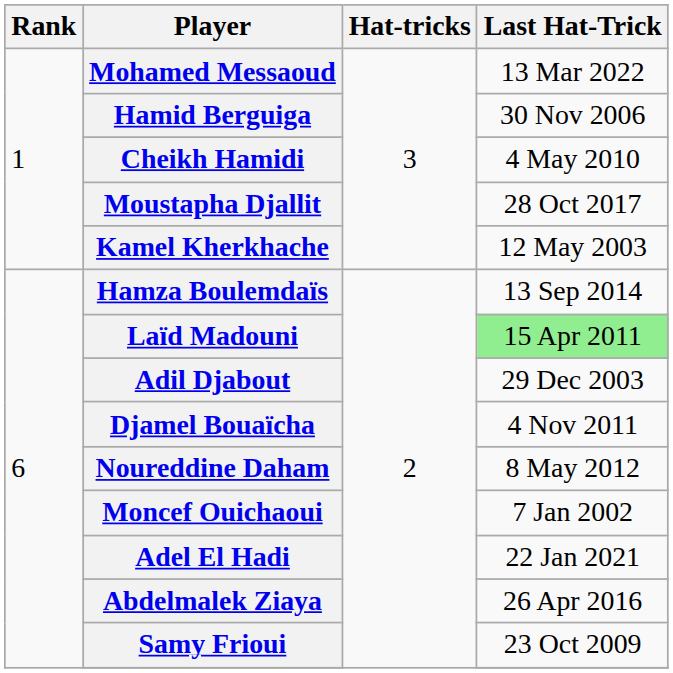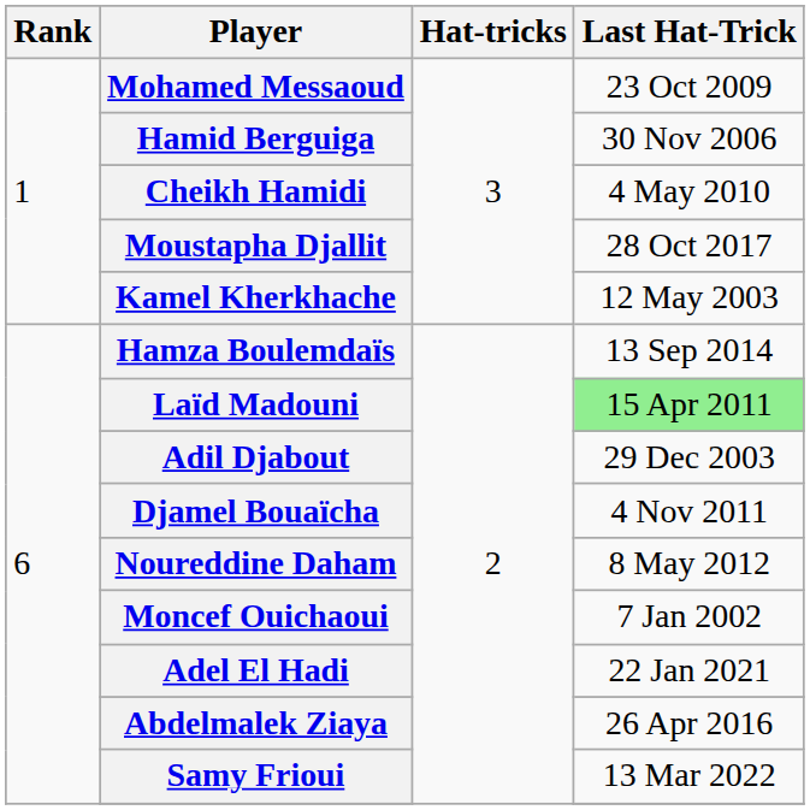Mohamed Messaoud | Last Hat-Trick: 13 Mar 2022 -> 23 Oct 2009
Samy Frioui | Last Hat-Trick: 23 Oct 2009 -> 13 Mar 2022
